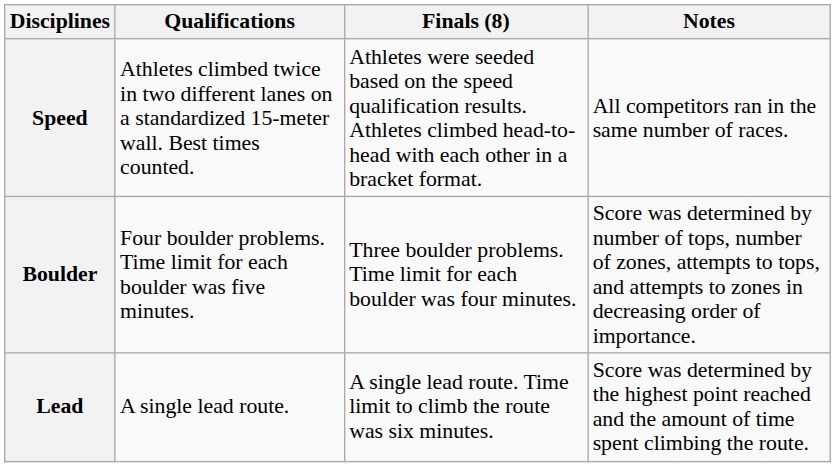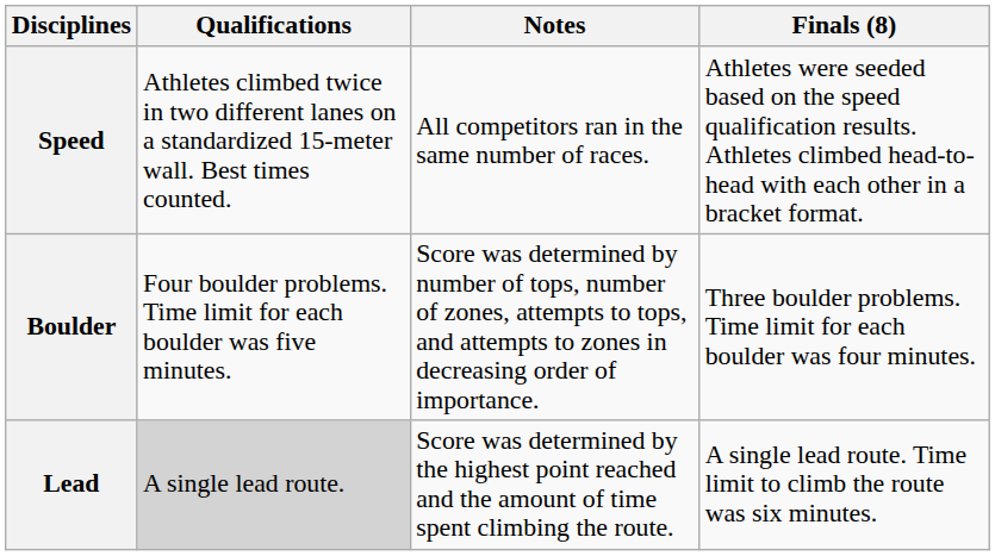columns swapped: Finals (8) <-> Notes
Lead | Qualifications: no background -> lightgrey background
